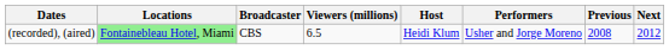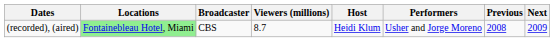(recorded), (aired) | Viewers (millions): 6.5 -> 8.7
(recorded), (aired) | Next: 2012 -> 2009
